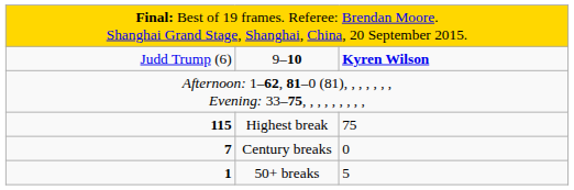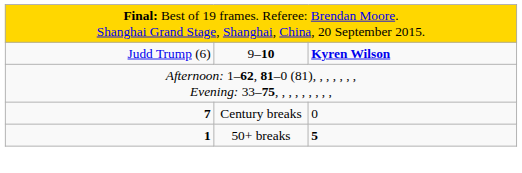- row: 115 | Highest break | 75
50+ breaks | column 3: normal -> bold
